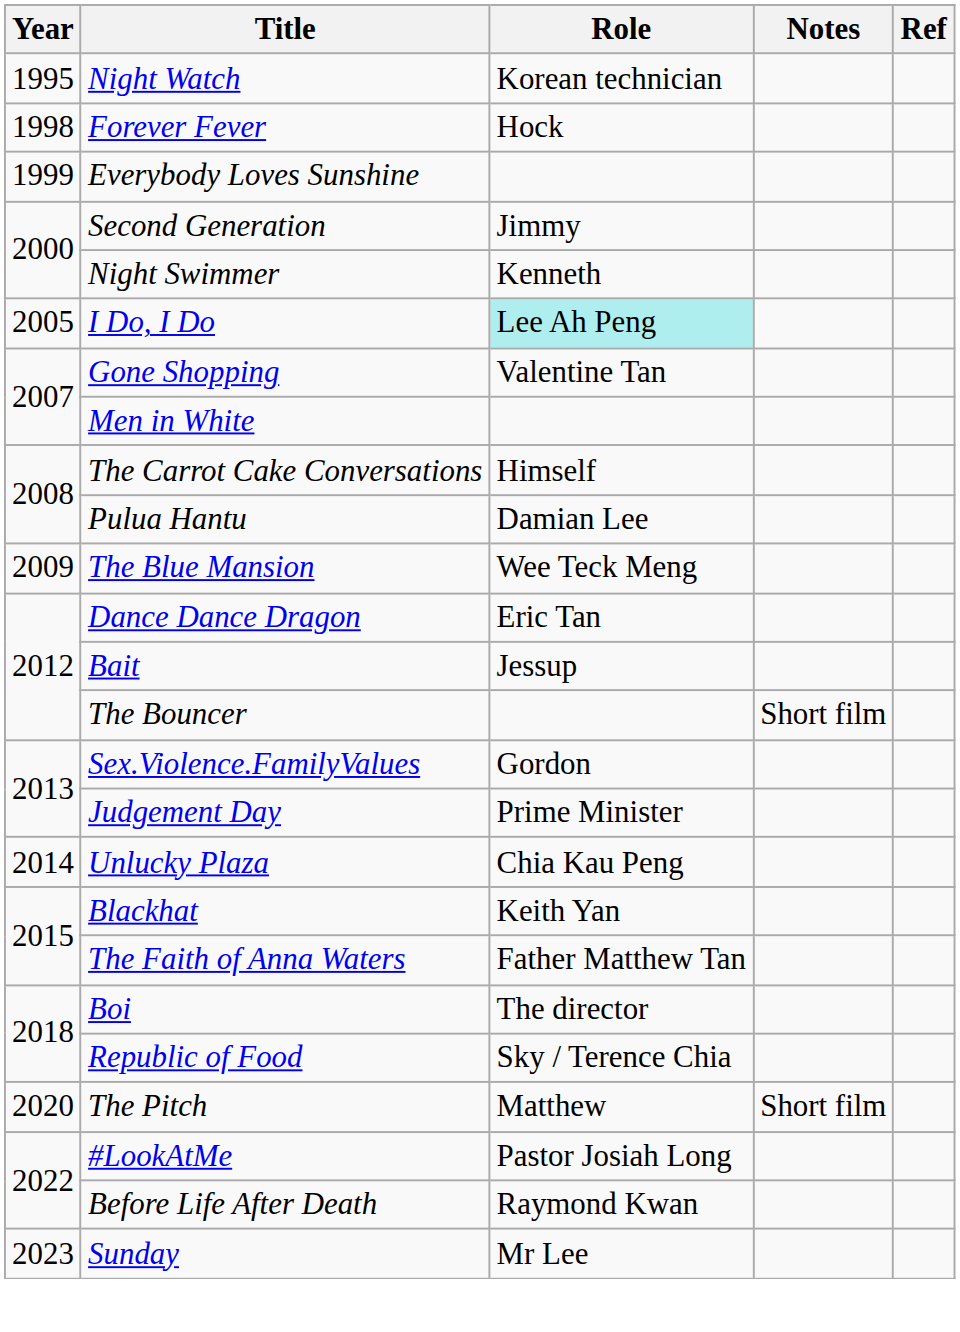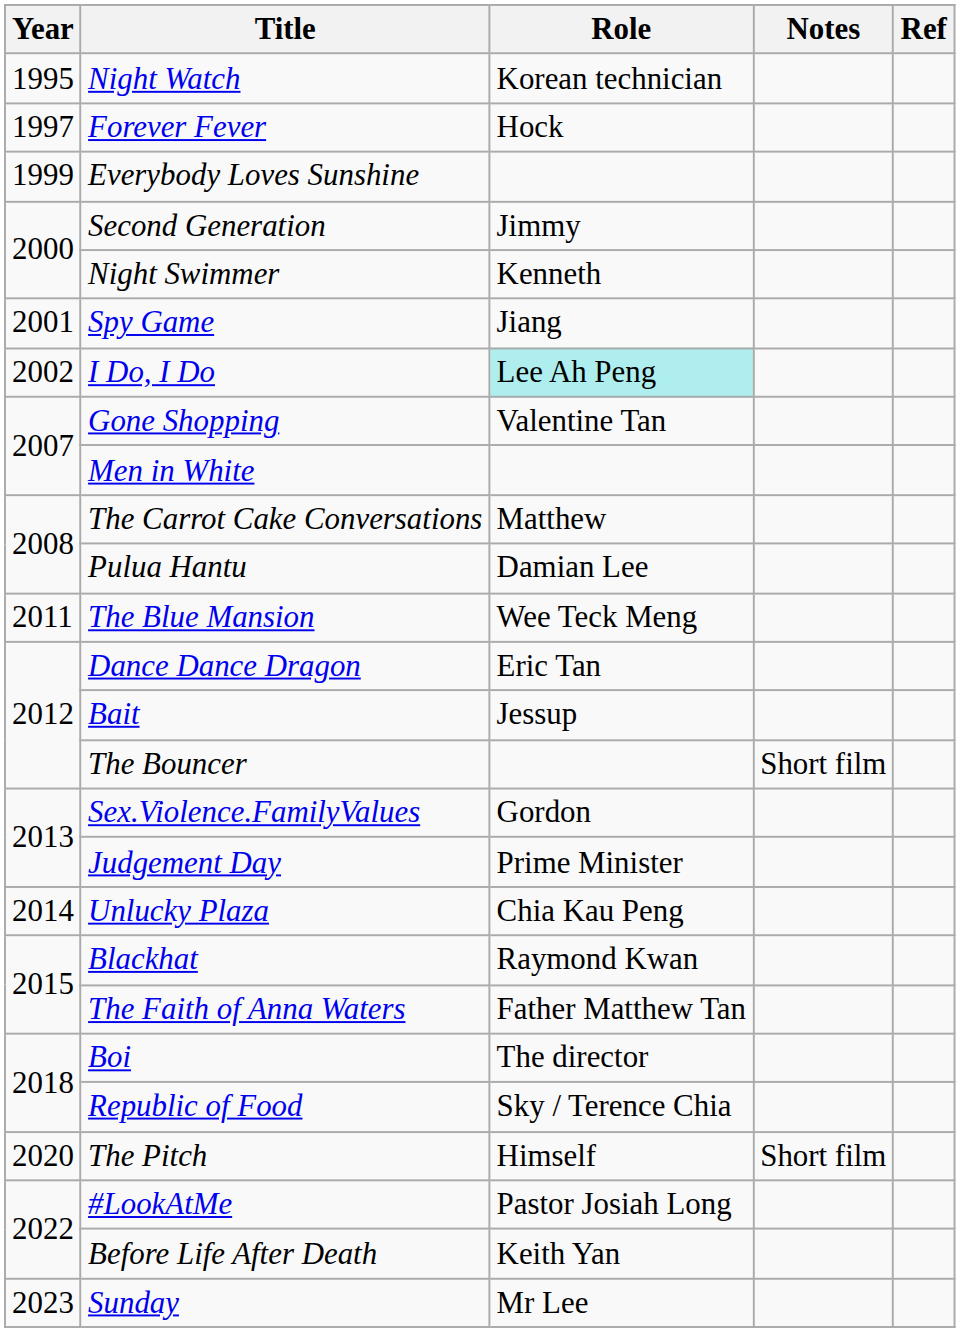Forever Fever | Year: 1998 -> 1997
+ row: 2001 | Spy Game | Jiang
I Do, I Do | Year: 2005 -> 2002
The Carrot Cake Conversations | Role: Himself -> Matthew
The Blue Mansion | Year: 2009 -> 2011
Blackhat | Role: Keith Yan -> Raymond Kwan
The Pitch | Role: Matthew -> Himself
Before Life After Death | Role: Raymond Kwan -> Keith Yan
